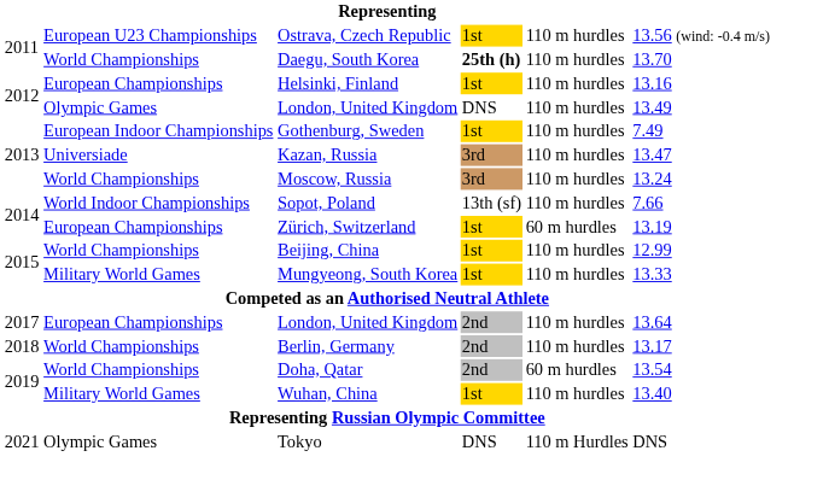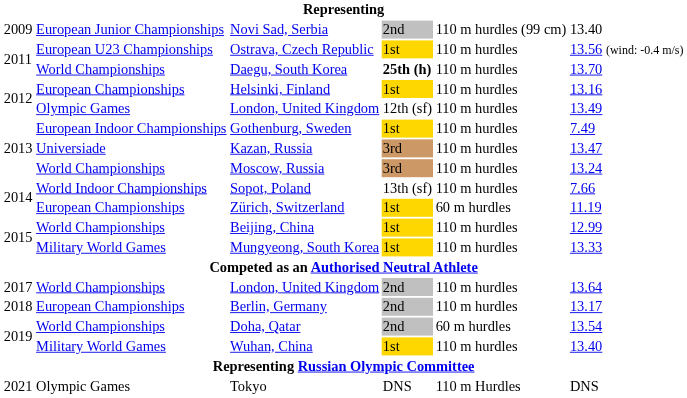+ row: 2009 | European Junior Championships | Novi Sad, Serbia | 2nd | 110 m hurdles (99 cm) | 13.40
2012 / London, United Kingdom | column 4: DNS -> 12th (sf)
Zürich, Switzerland | column 6: 13.19 -> 11.19
2017 / London, United Kingdom | column 2: European Championships -> World Championships
Berlin, Germany | column 2: World Championships -> European Championships
